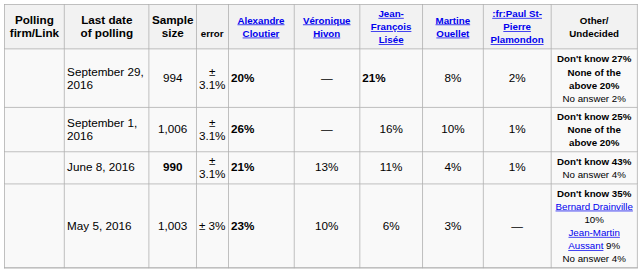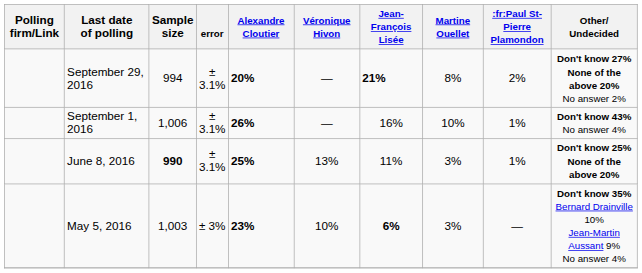September 1, 2016 | Other/ Undecided: Don't know 25% None of the above 20% -> Don't know 43% No answer 4%
June 8, 2016 | Alexandre Cloutier: 21% -> 25%
June 8, 2016 | Martine Ouellet: 4% -> 3%
June 8, 2016 | Other/ Undecided: Don't know 43% No answer 4% -> Don't know 25% None of the above 20%
May 5, 2016 | Jean-François Lisée: normal -> bold
